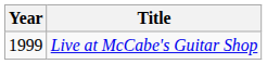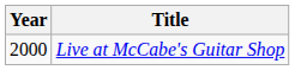Live at McCabe's Guitar Shop | Year: 1999 -> 2000
